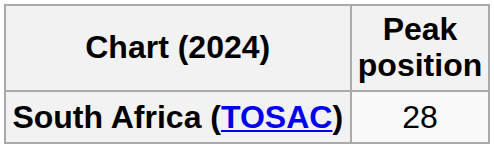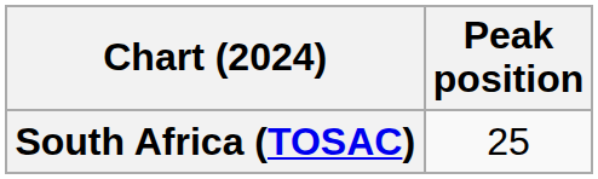South Africa (TOSAC) | Peak position: 28 -> 25
